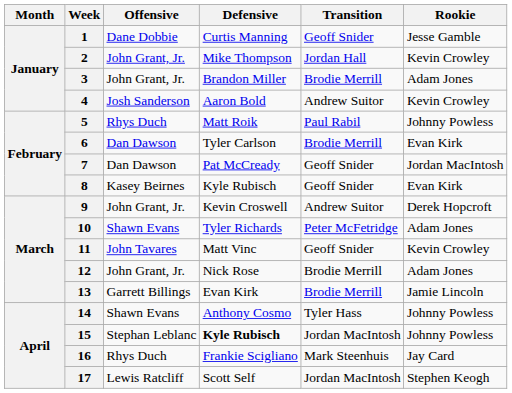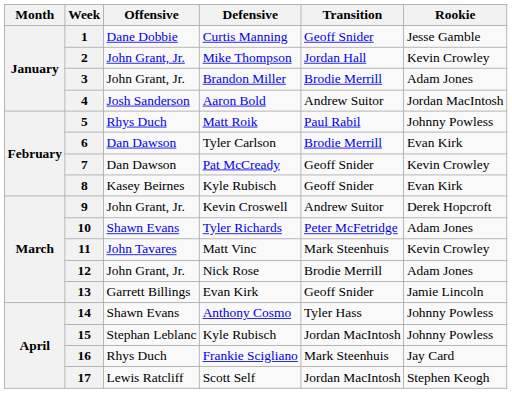4 | Rookie: Kevin Crowley -> Jordan MacIntosh
7 | Rookie: Jordan MacIntosh -> Kevin Crowley
11 | Transition: Geoff Snider -> Mark Steenhuis
13 | Transition: Brodie Merrill -> Geoff Snider
15 | Defensive: bold -> normal
